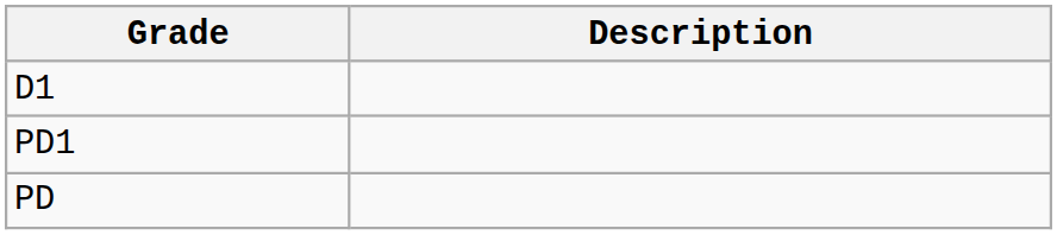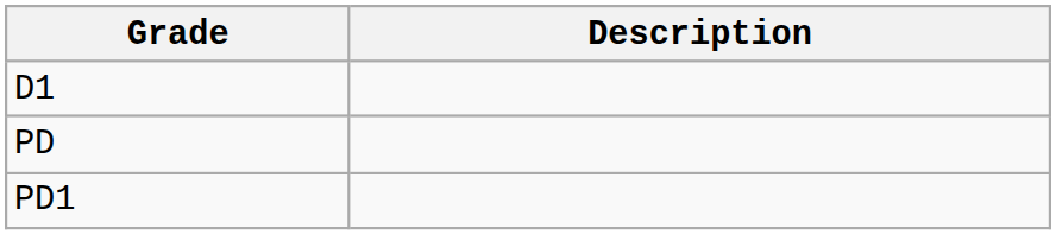rows swapped: PD <-> PD1
